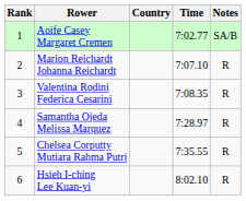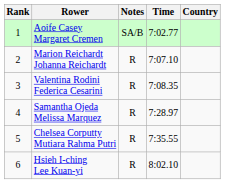columns swapped: Country <-> Notes
